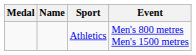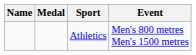columns swapped: Name <-> Medal
